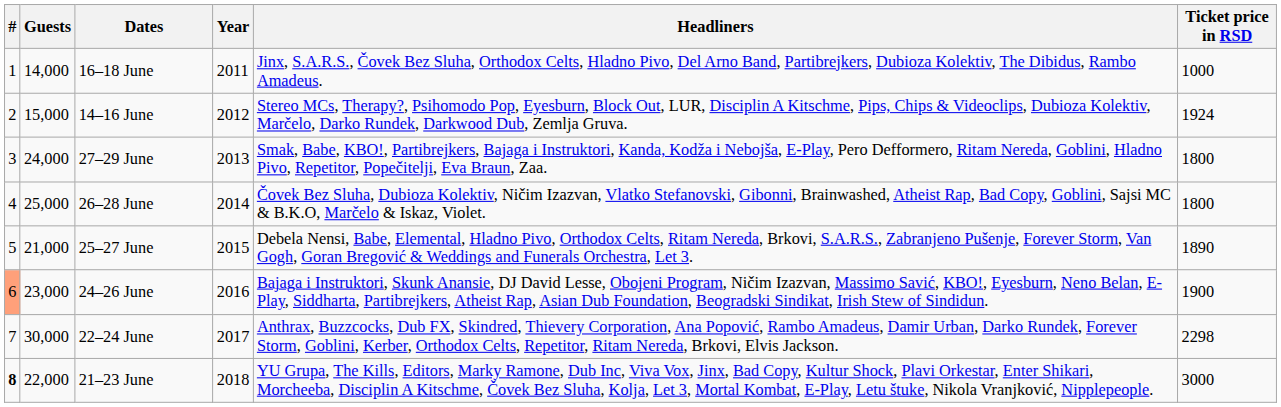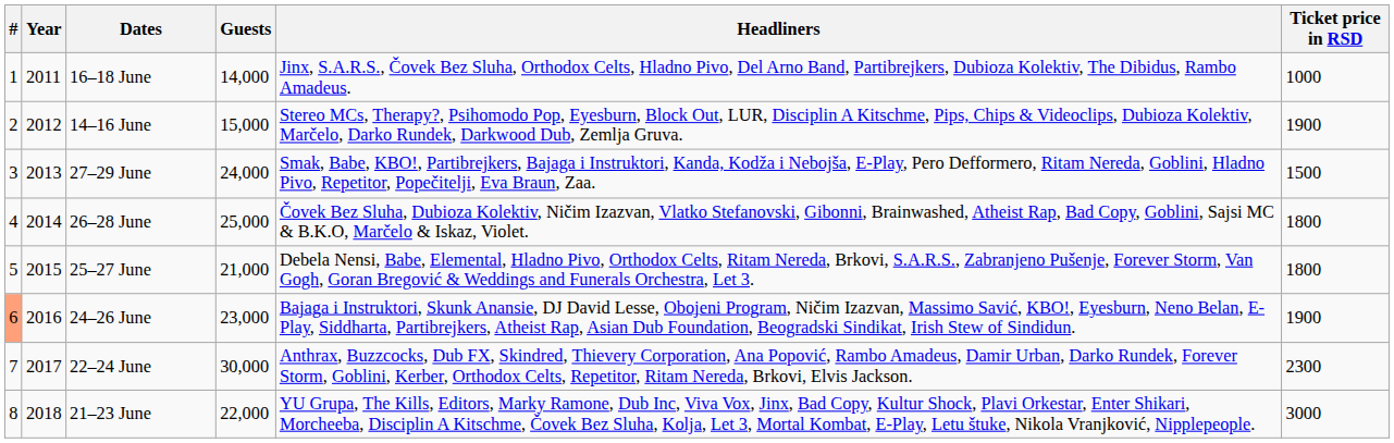columns swapped: Year <-> Guests
14–16 June | Ticket price in RSD: 1924 -> 1900
27–29 June | Ticket price in RSD: 1800 -> 1500
25–27 June | Ticket price in RSD: 1890 -> 1800
22–24 June | Ticket price in RSD: 2298 -> 2300
21–23 June | #: bold -> normal
